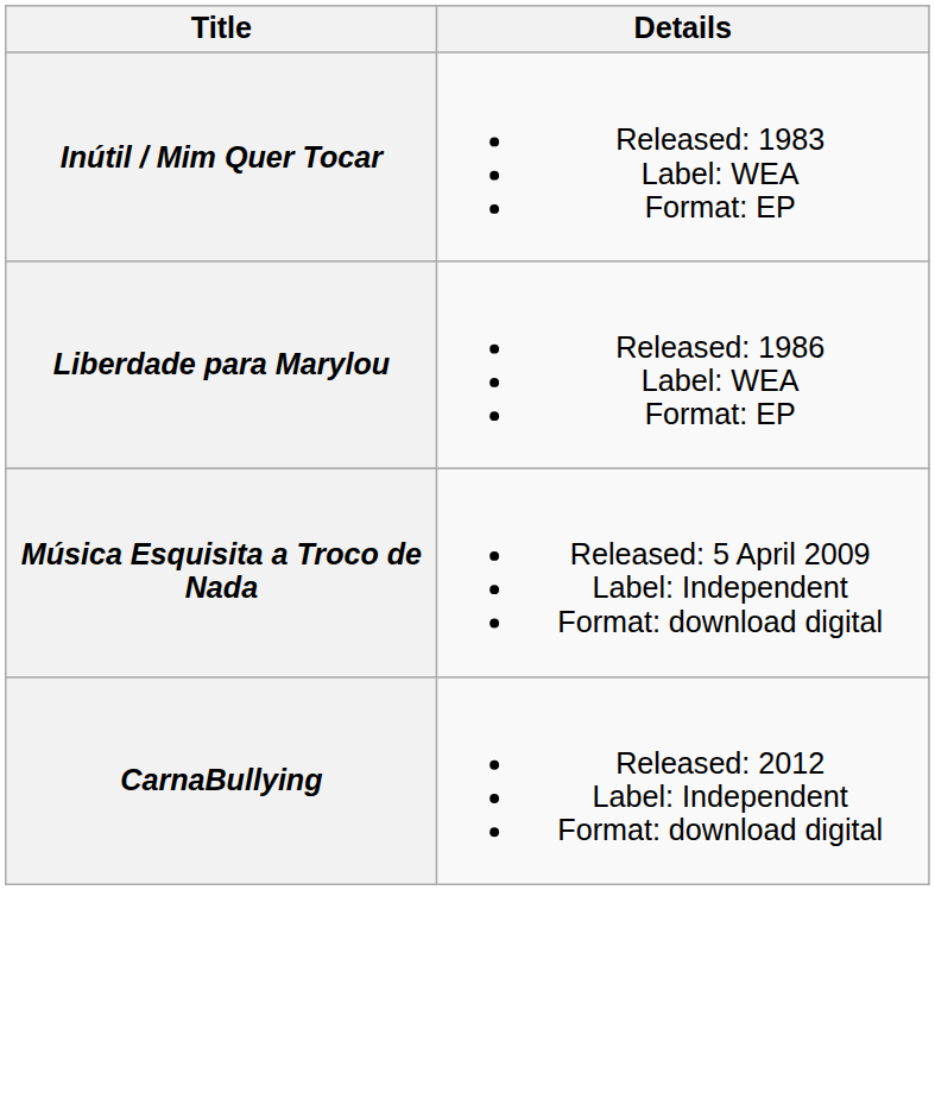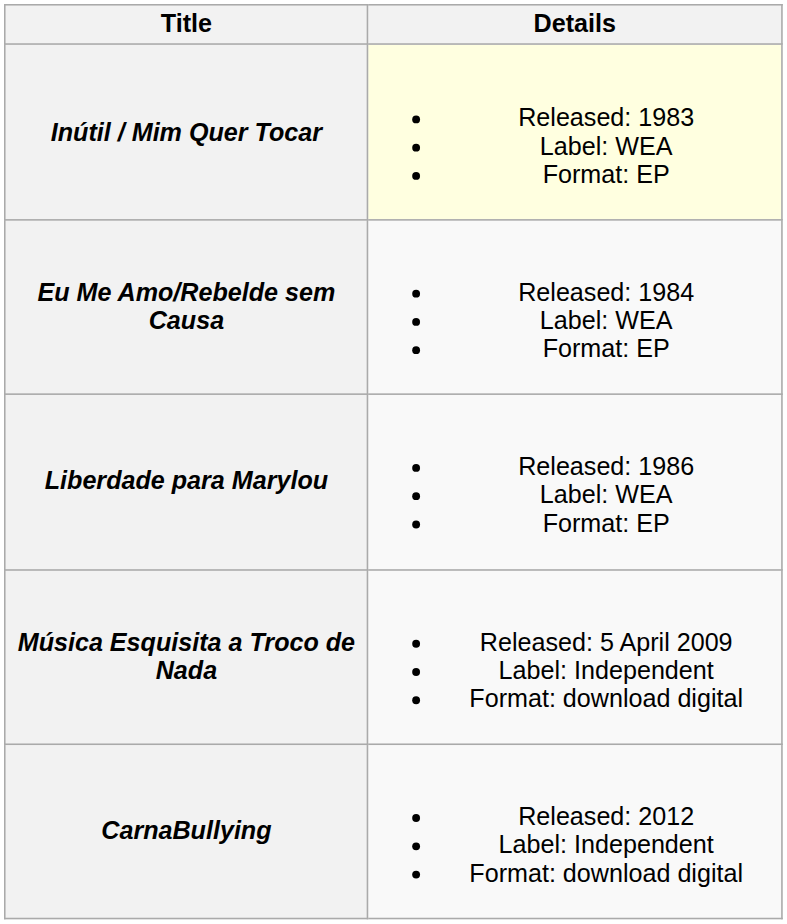Inútil / Mim Quer Tocar | Details: no background -> lightyellow background
+ row: Eu Me Amo/Rebelde sem Causa | Released: 1984 Label: WEA Format: EP
